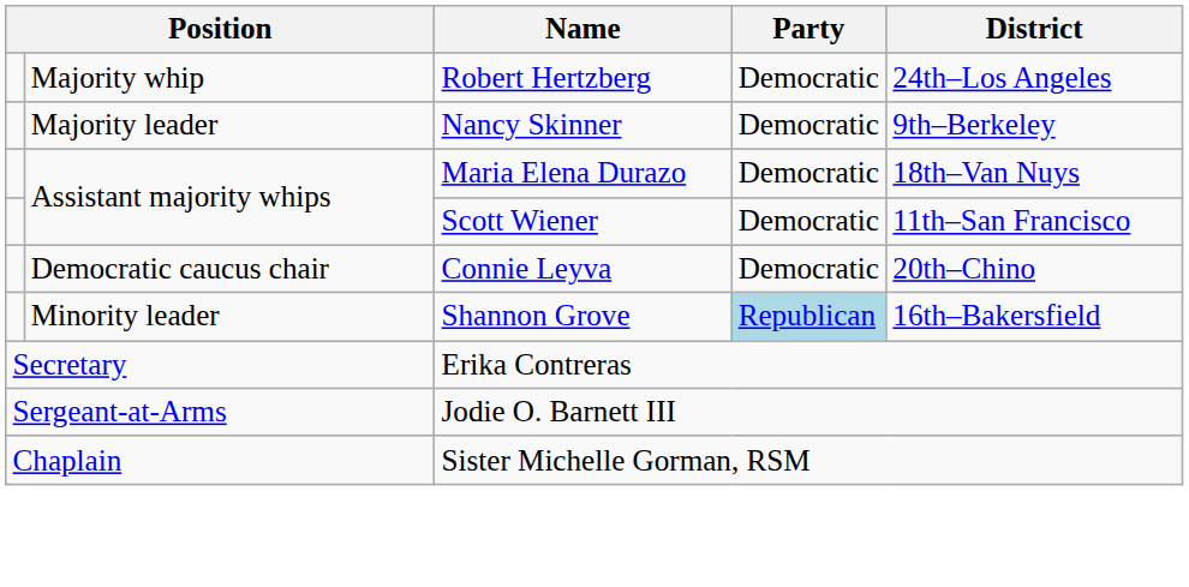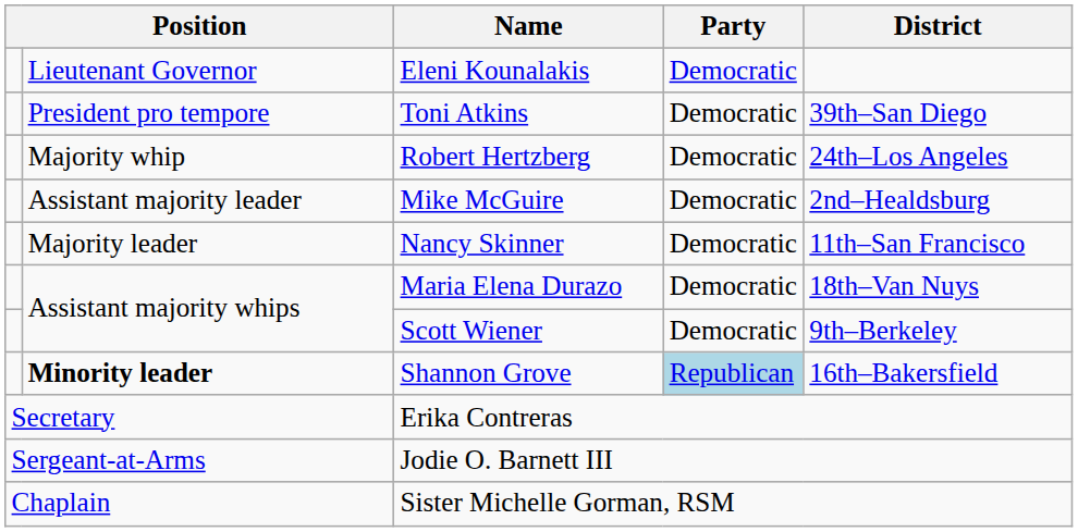+ row: Lieutenant Governor | Eleni Kounalakis | Democratic
+ row: President pro tempore | Toni Atkins | Democratic | 39th–San Diego
+ row: Assistant majority leader | Mike McGuire | Democratic | 2nd–Healdsburg
Nancy Skinner | District: 9th–Berkeley -> 11th–San Francisco
Scott Wiener | District: 11th–San Francisco -> 9th–Berkeley
- row: Democratic caucus chair | Connie Leyva | Democratic | 20th–Chino
Shannon Grove | column 2: normal -> bold
